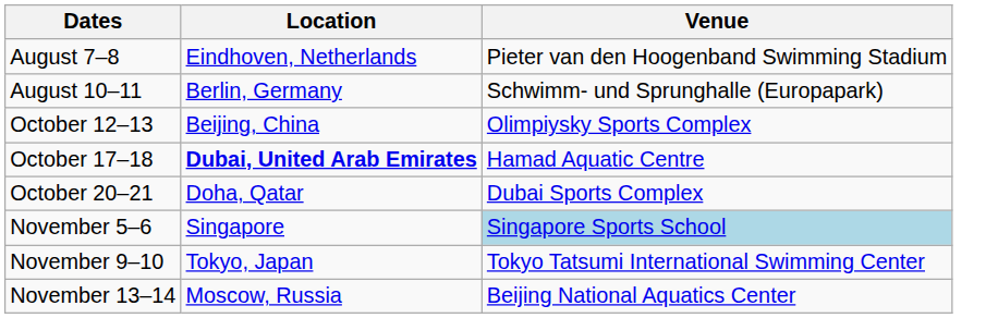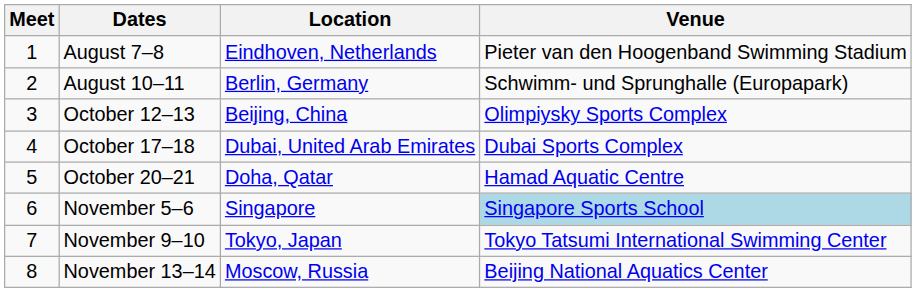+ column: Meet | 1 | 2 | 3 | 4 | 5 | 6 | 7 | 8
October 17–18 | Location: bold -> normal
October 17–18 | Venue: Hamad Aquatic Centre -> Dubai Sports Complex
October 20–21 | Venue: Dubai Sports Complex -> Hamad Aquatic Centre
